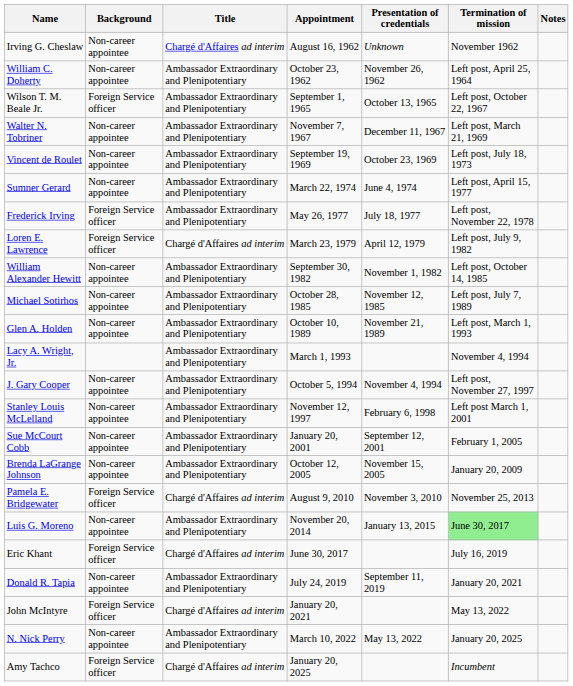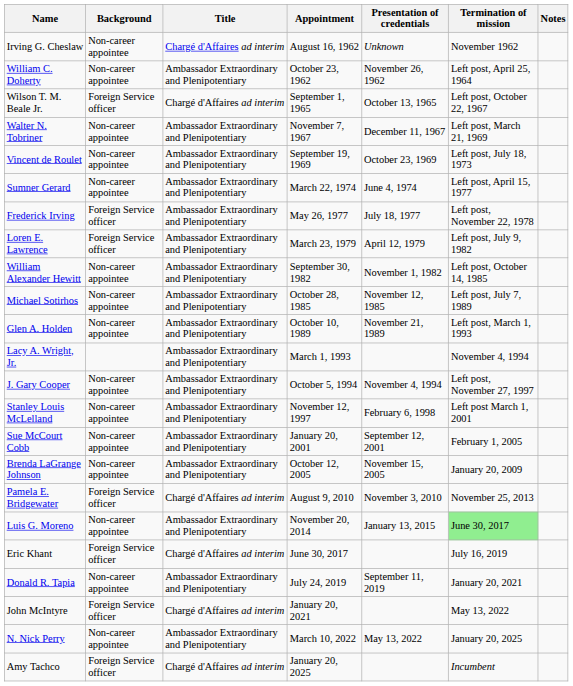Wilson T. M. Beale Jr. | Title: Ambassador Extraordinary and Plenipotentiary -> Chargé d'Affaires ad interim
Loren E. Lawrence | Title: Chargé d'Affaires ad interim -> Ambassador Extraordinary and Plenipotentiary
